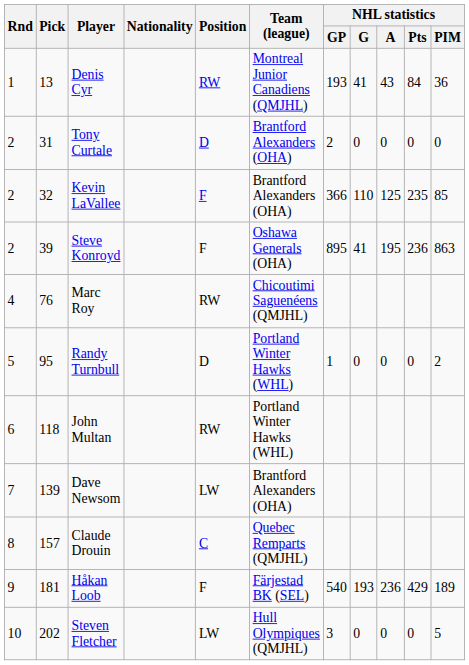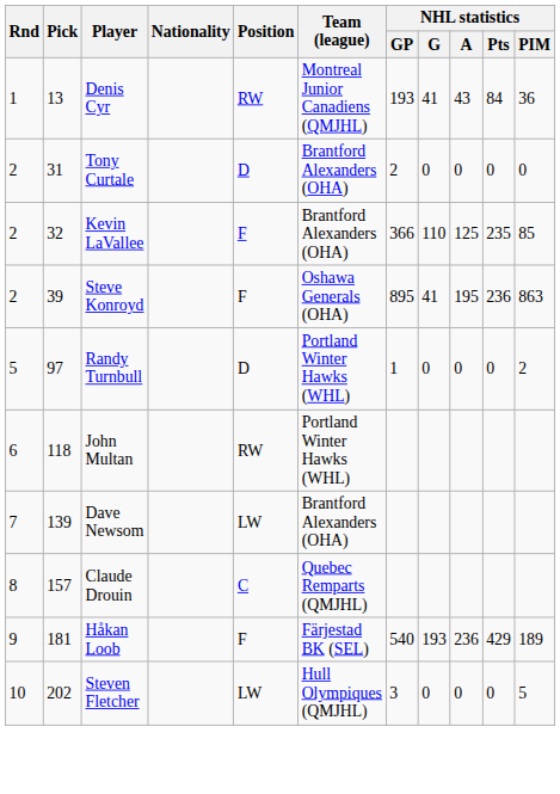- row: 4 | 76 | Marc Roy | RW | Chicoutimi Saguenéens (QMJHL)
Randy Turnbull | Pick: 95 -> 97
